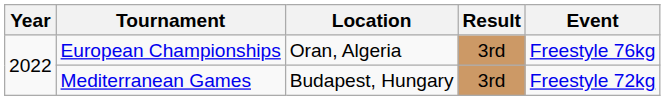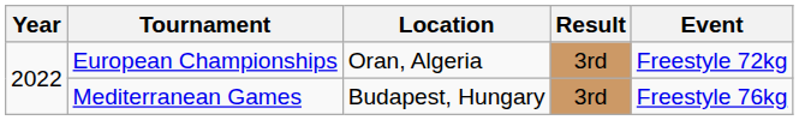European Championships | Event: Freestyle 76kg -> Freestyle 72kg
Mediterranean Games | Event: Freestyle 72kg -> Freestyle 76kg
